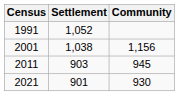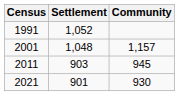2001 | Settlement: 1,038 -> 1,048
2001 | Community: 1,156 -> 1,157
